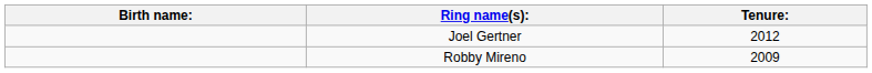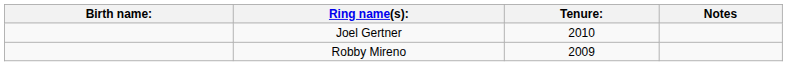+ column: Notes
Joel Gertner | Tenure:: 2012 -> 2010
